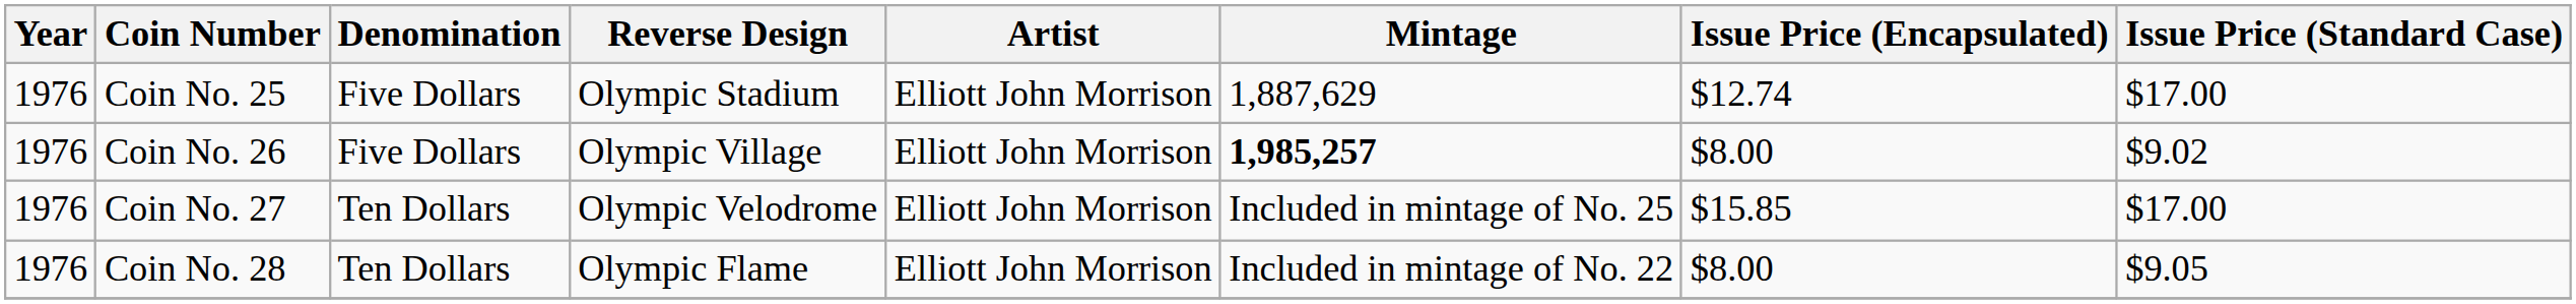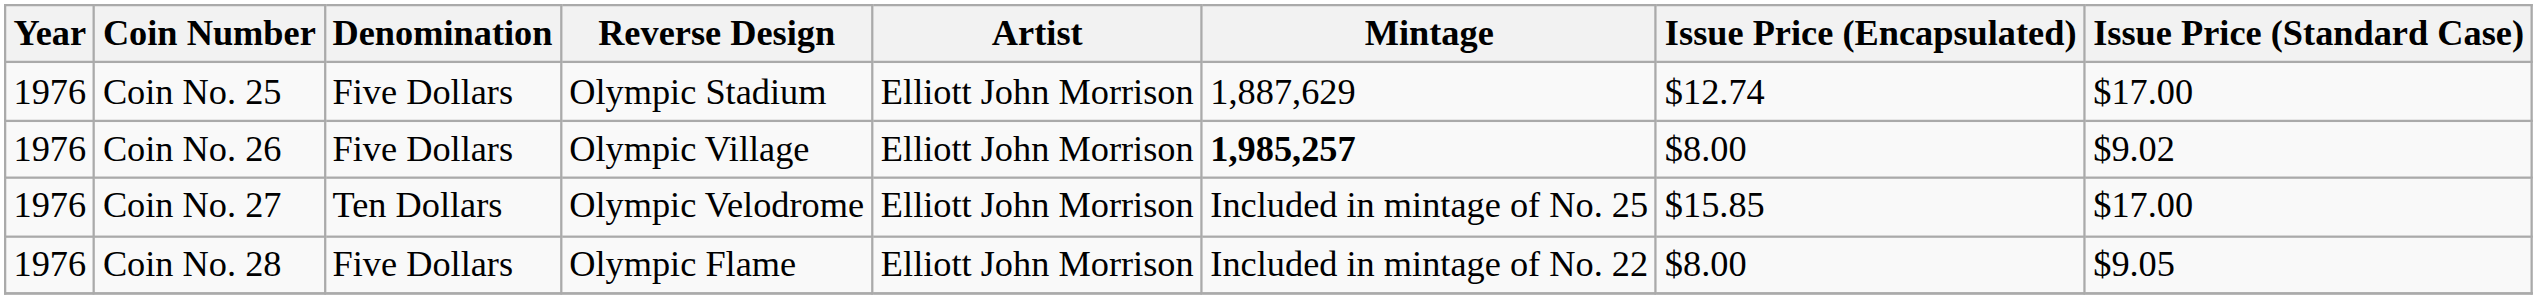Coin No. 28 | Denomination: Ten Dollars -> Five Dollars
